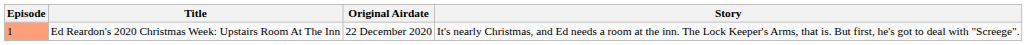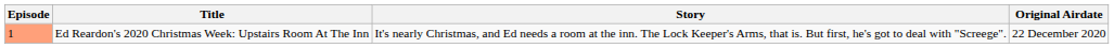columns swapped: Original Airdate <-> Story
